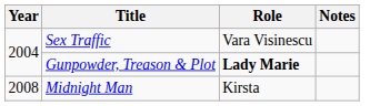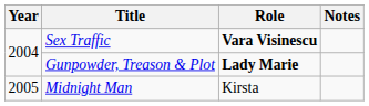Sex Traffic | Role: normal -> bold
Midnight Man | Year: 2008 -> 2005
